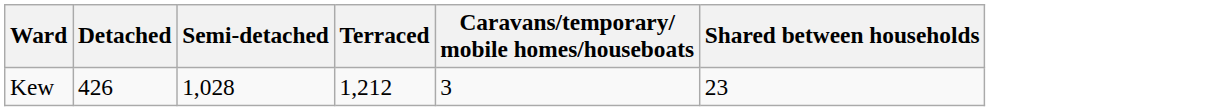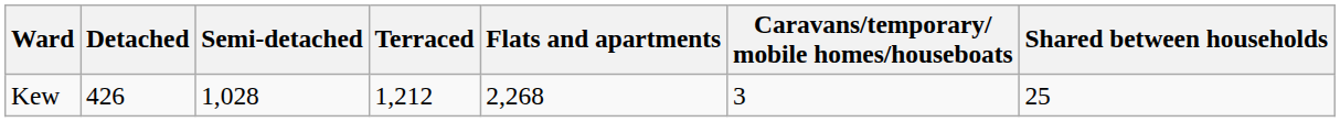+ column: Flats and apartments | 2,268
Kew | Shared between households: 23 -> 25
